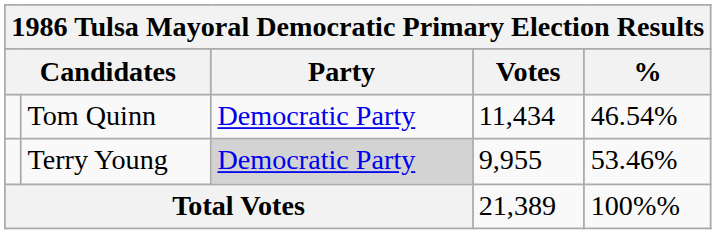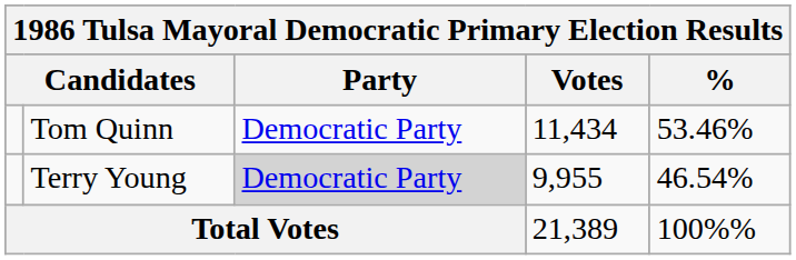Tom Quinn | %: 46.54% -> 53.46%
Terry Young | %: 53.46% -> 46.54%
